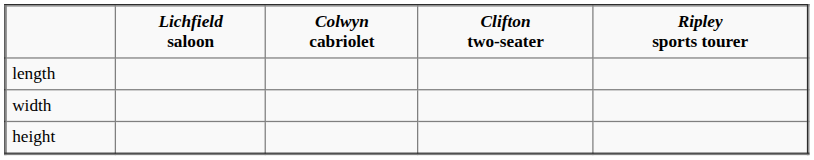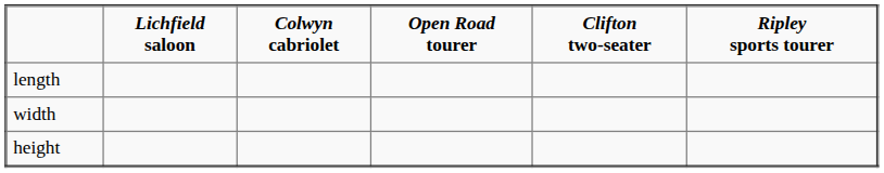+ column: Open Road tourer
